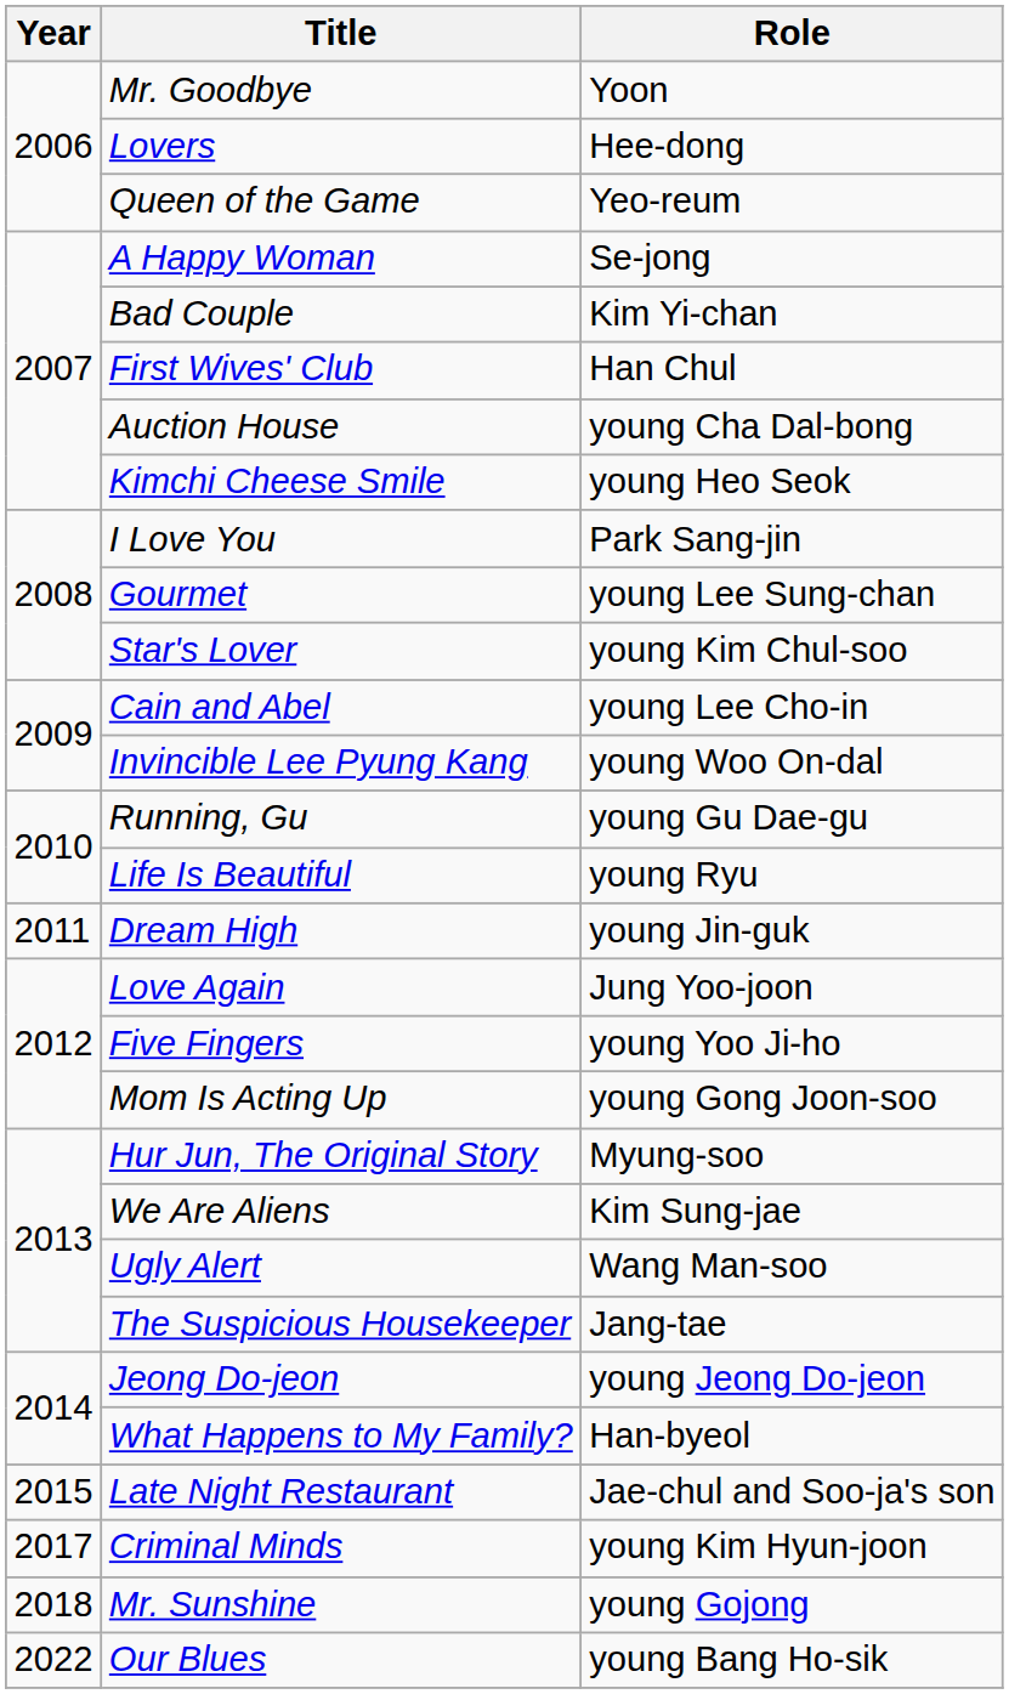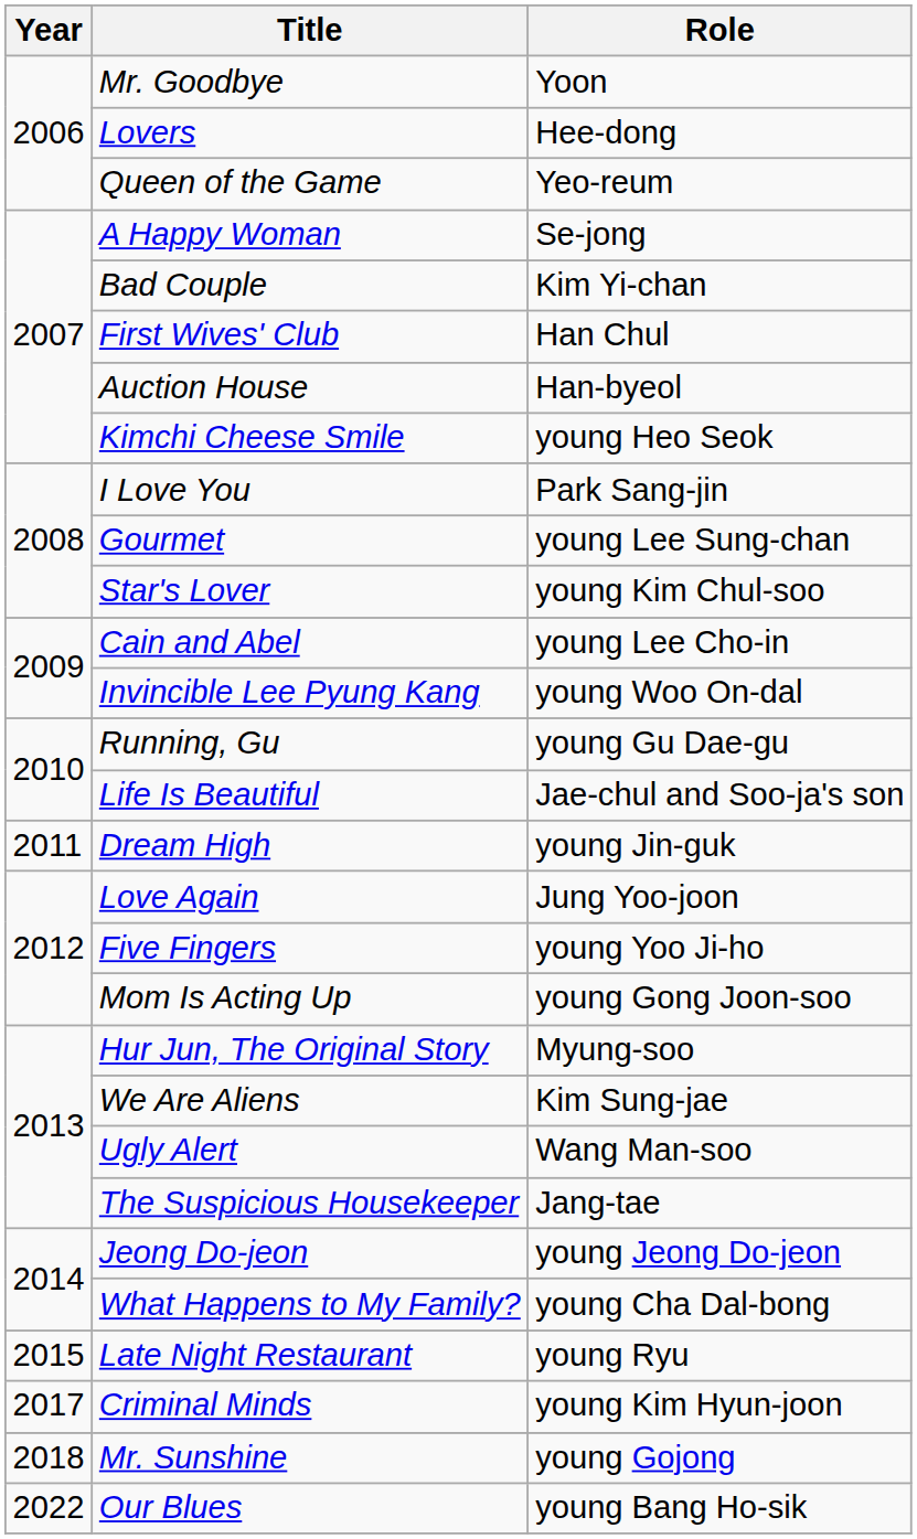Auction House | Role: young Cha Dal-bong -> Han-byeol
Life Is Beautiful | Role: young Ryu -> Jae-chul and Soo-ja's son
What Happens to My Family? | Role: Han-byeol -> young Cha Dal-bong
Late Night Restaurant | Role: Jae-chul and Soo-ja's son -> young Ryu
